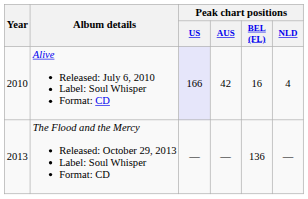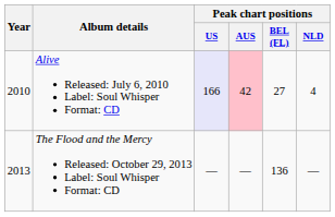Alive Released: July 6, 2010 Label: Soul Whisper Format: CD | Peak chart positions / AUS: no background -> pink background
Alive Released: July 6, 2010 Label: Soul Whisper Format: CD | Peak chart positions / BEL (FL): 16 -> 27
